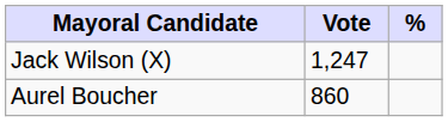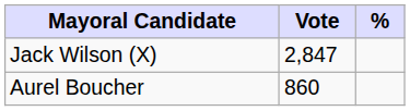Jack Wilson (X) | Vote: 1,247 -> 2,847
